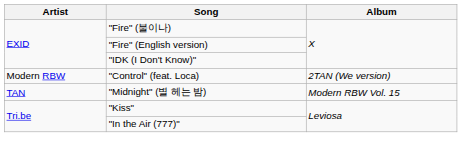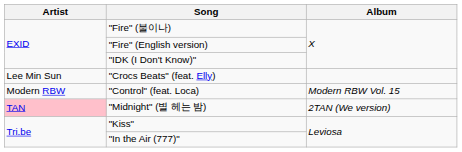+ row: Lee Min Sun | "Crocs Beats" (feat. Elly)
"Control" (feat. Loca) | Album: 2TAN (We version) -> Modern RBW Vol. 15
"Midnight" (별 헤는 밤) | Artist: no background -> pink background
"Midnight" (별 헤는 밤) | Album: Modern RBW Vol. 15 -> 2TAN (We version)
